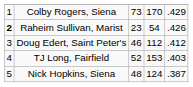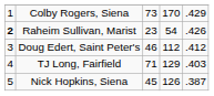TJ Long, Fairfield | column 3: 52 -> 71
TJ Long, Fairfield | column 4: 153 -> 129
Nick Hopkins, Siena | column 3: 48 -> 45
Nick Hopkins, Siena | column 4: 124 -> 126
